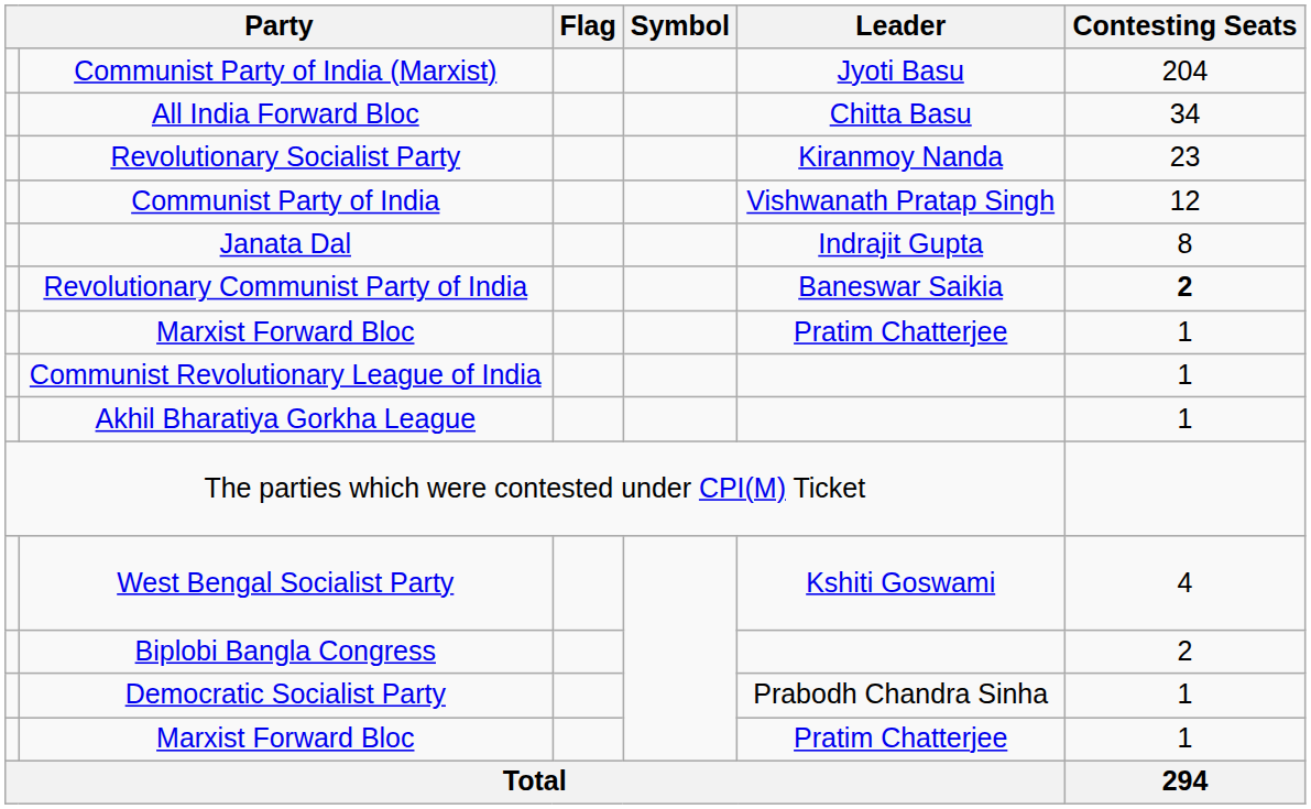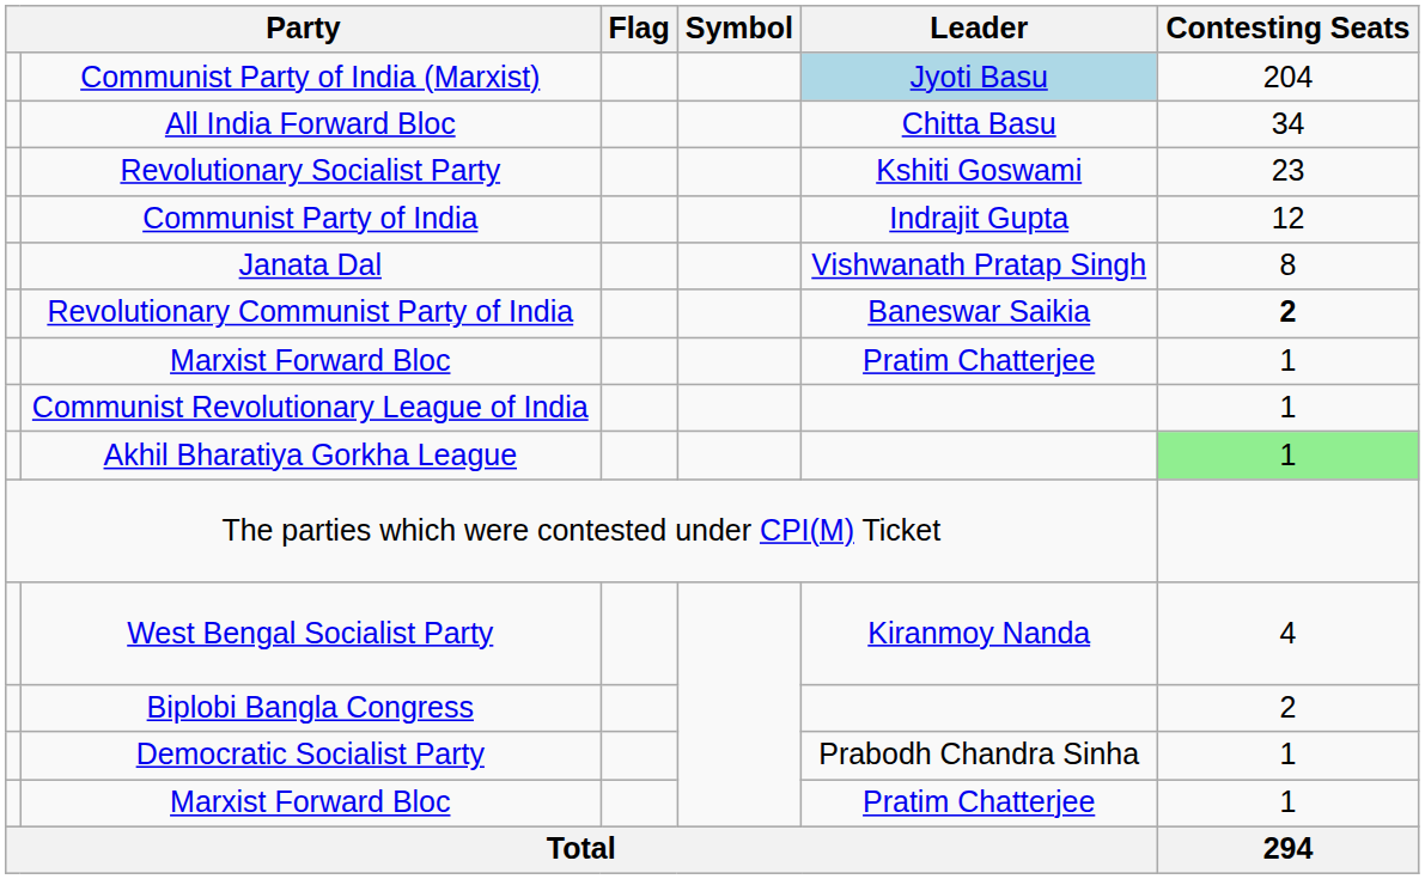Communist Party of India (Marxist) | Leader: no background -> lightblue background
Revolutionary Socialist Party | Leader: Kiranmoy Nanda -> Kshiti Goswami
Communist Party of India | Leader: Vishwanath Pratap Singh -> Indrajit Gupta
Janata Dal | Leader: Indrajit Gupta -> Vishwanath Pratap Singh
Akhil Bharatiya Gorkha League | Contesting Seats: no background -> lightgreen background
West Bengal Socialist Party | Leader: Kshiti Goswami -> Kiranmoy Nanda
